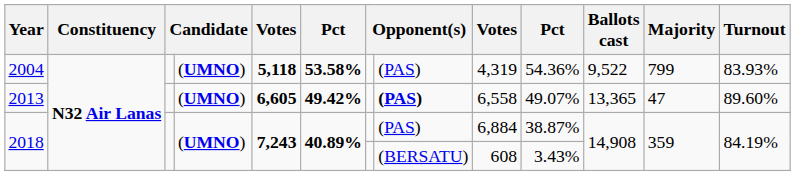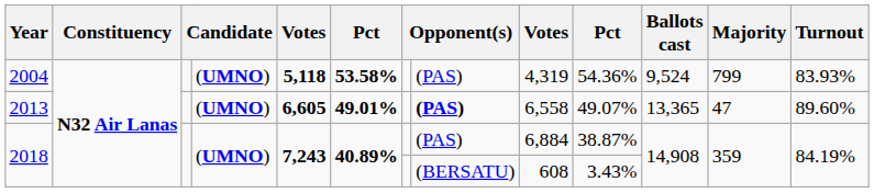2004 | Ballots cast: 9,522 -> 9,524
2013 | column 6: 49.42% -> 49.01%
